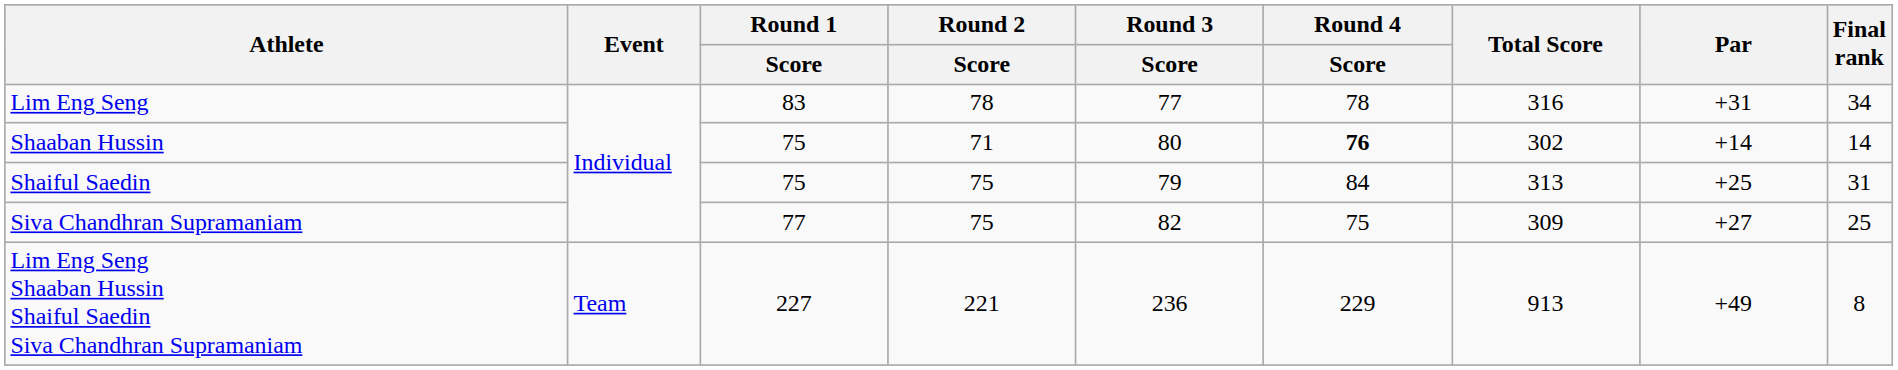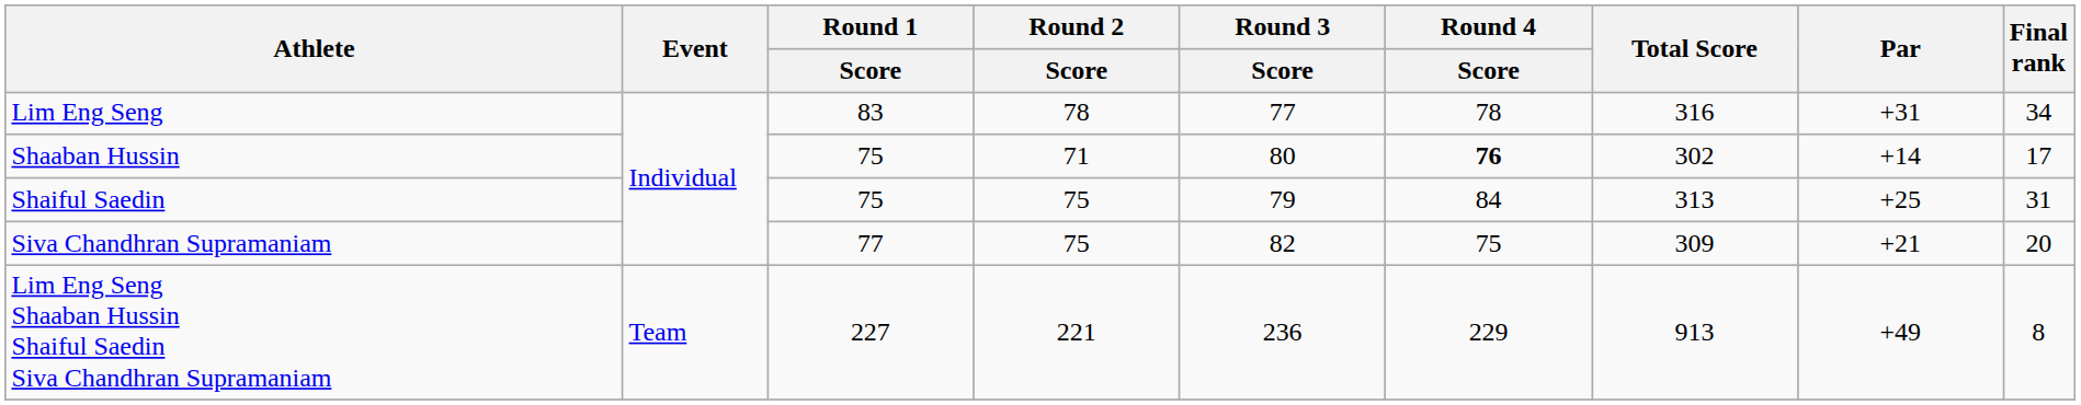Shaaban Hussin | Final rank: 14 -> 17
Siva Chandhran Supramaniam | Par: +27 -> +21
Siva Chandhran Supramaniam | Final rank: 25 -> 20
